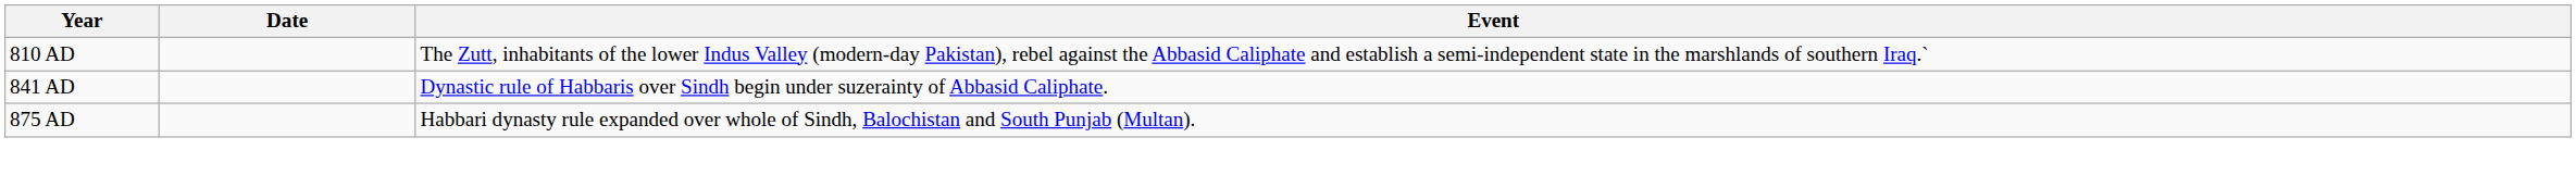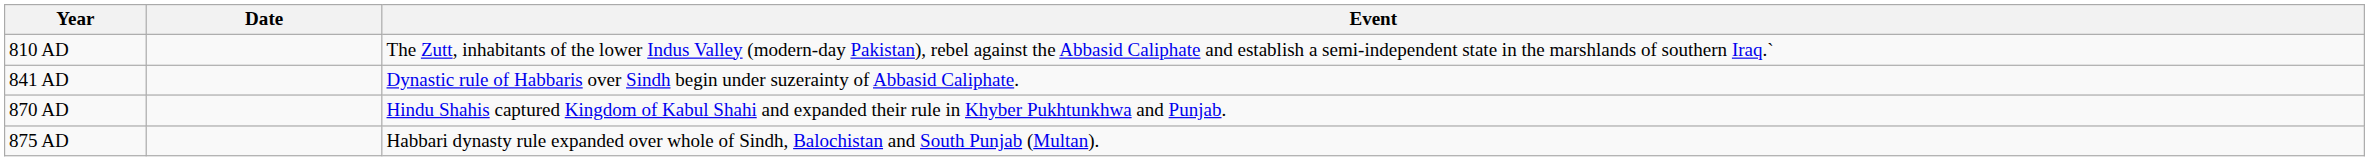+ row: 870 AD | Hindu Shahis captured Kingdom of Kabul Shahi and expanded their rule in Khyber Pukhtunkhwa and Punjab.
